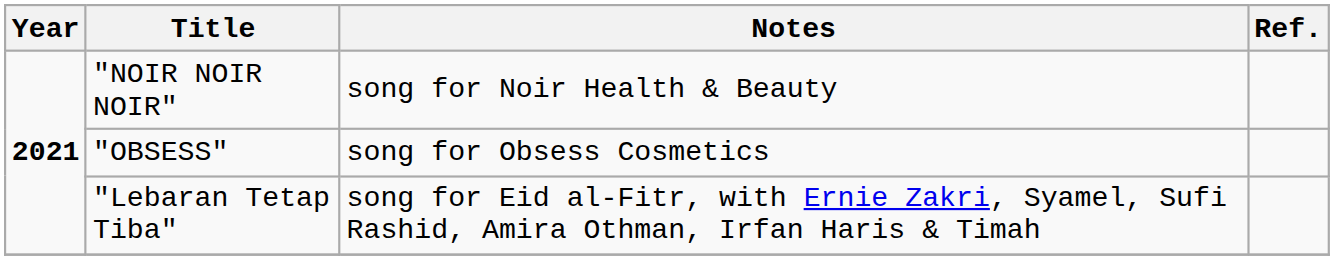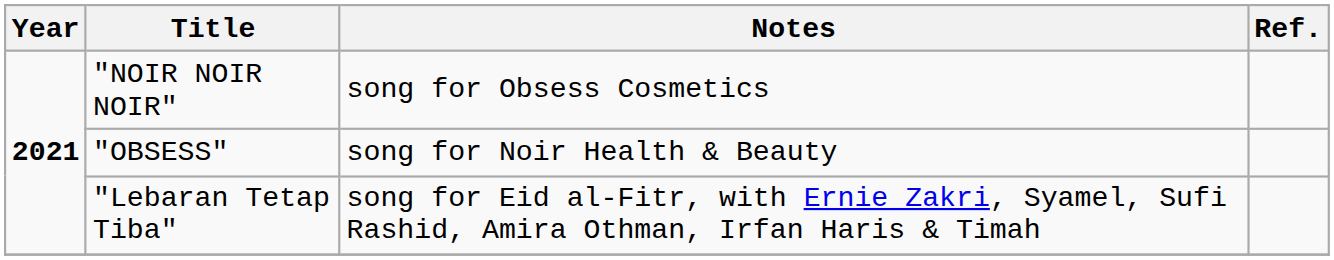"NOIR NOIR NOIR" | Notes: song for Noir Health & Beauty -> song for Obsess Cosmetics
"OBSESS" | Notes: song for Obsess Cosmetics -> song for Noir Health & Beauty
